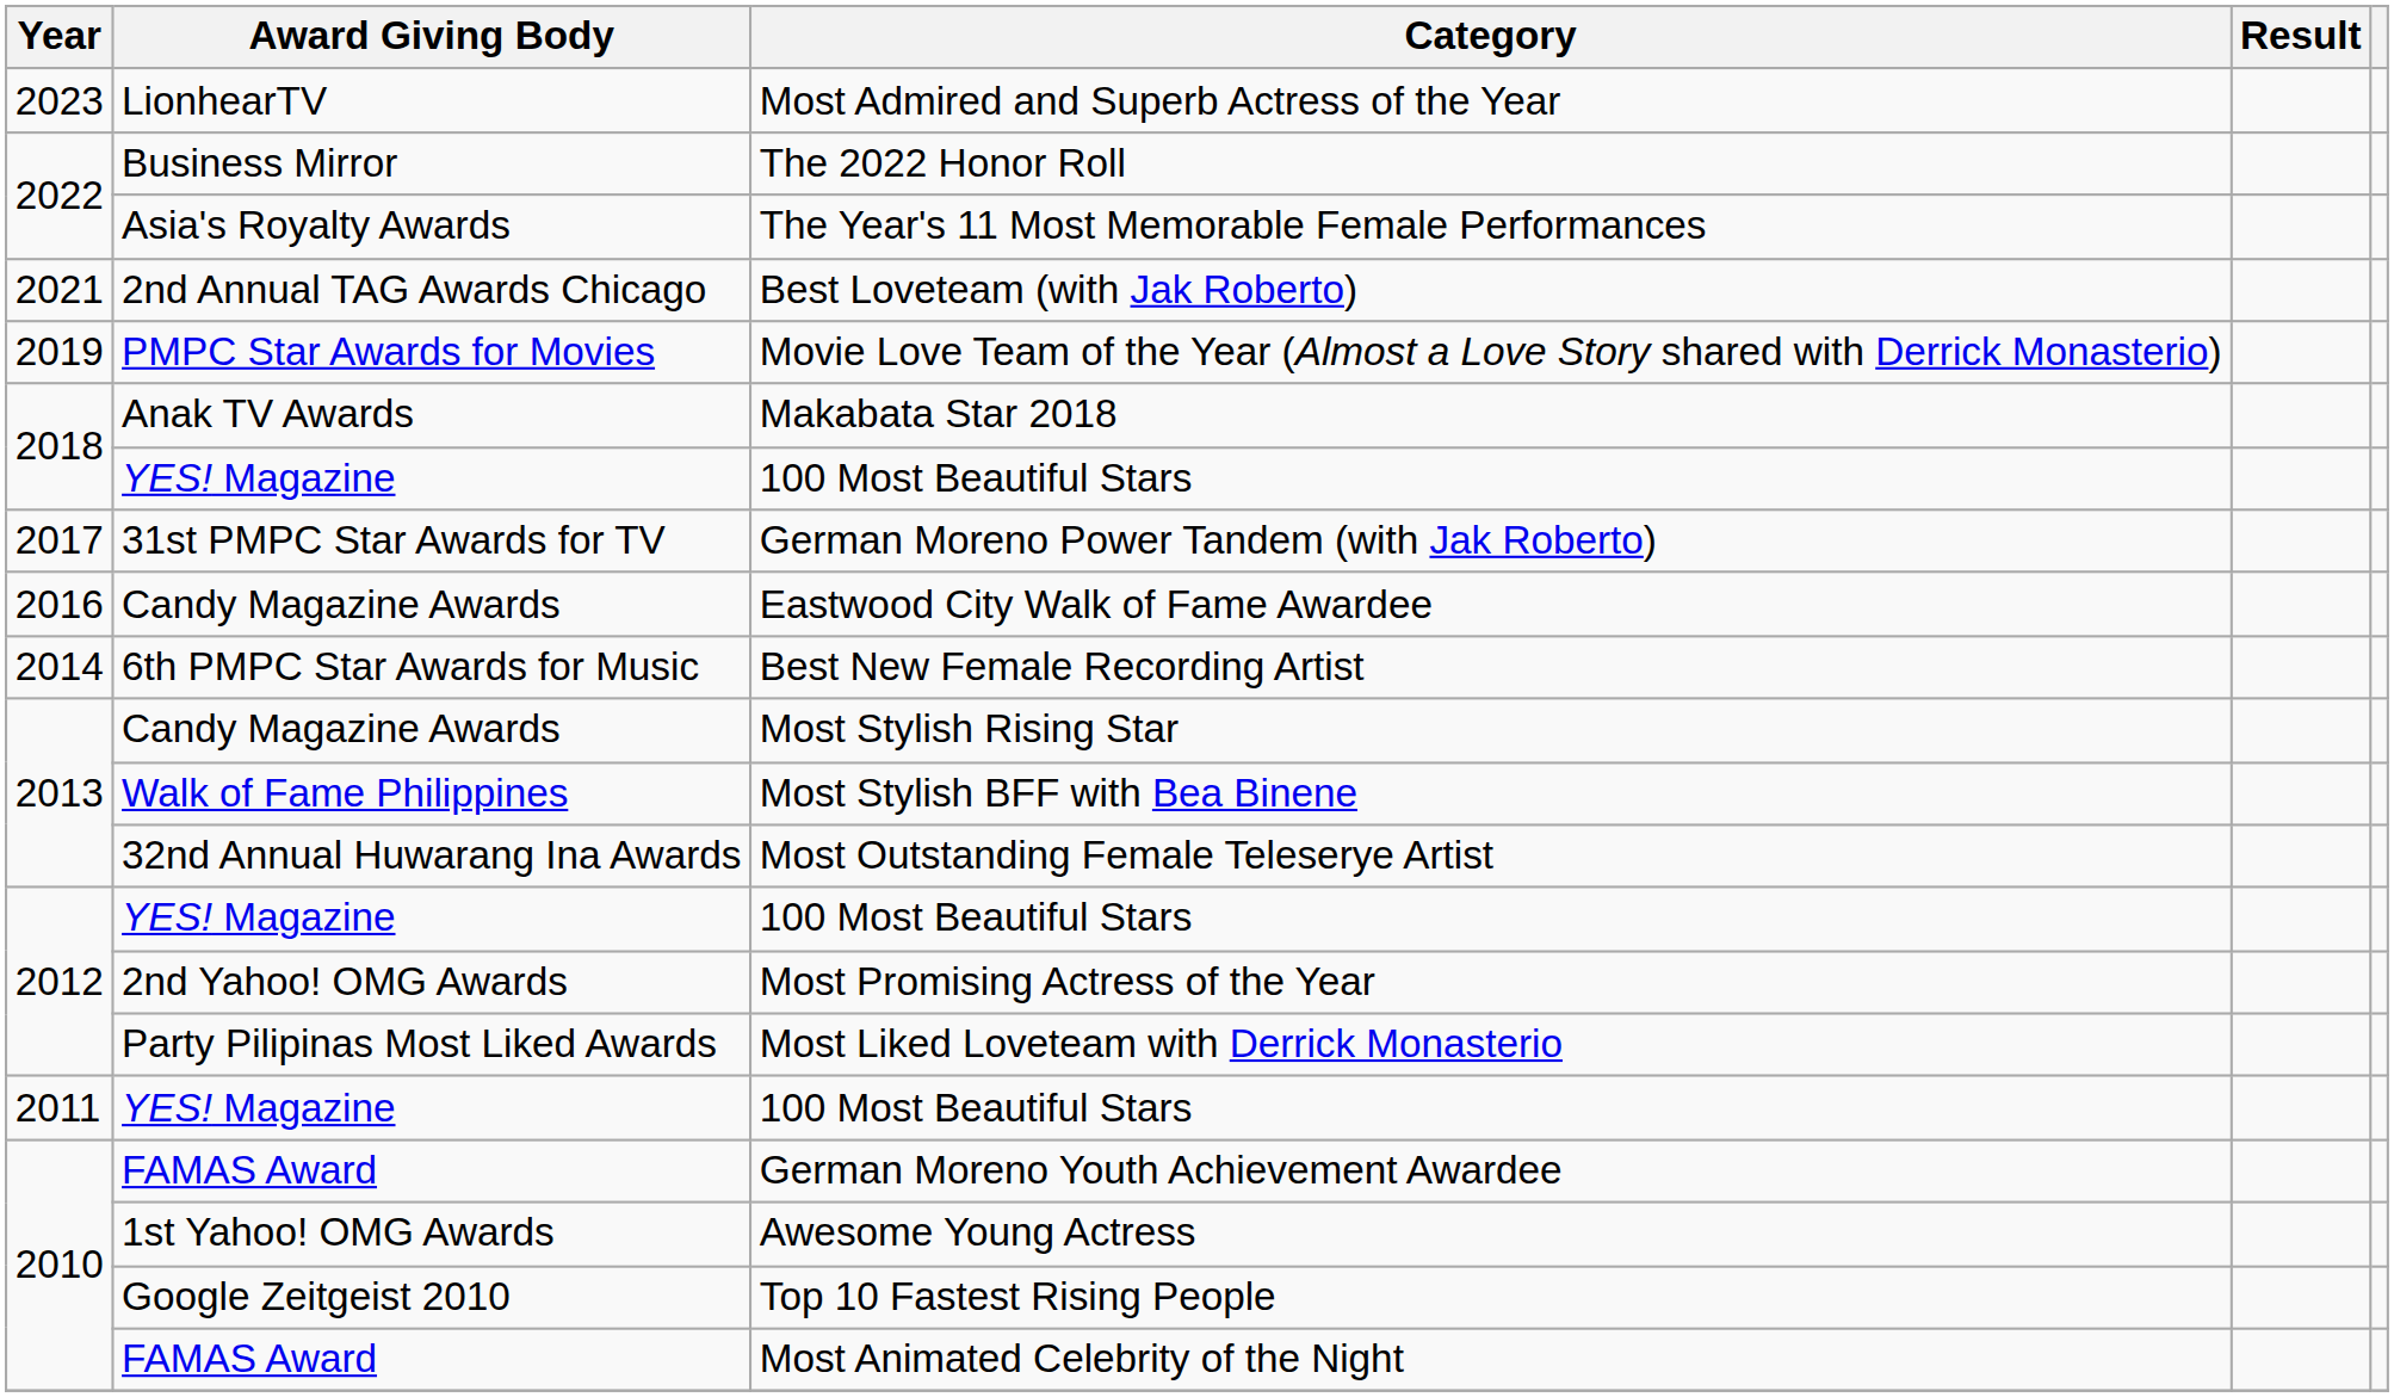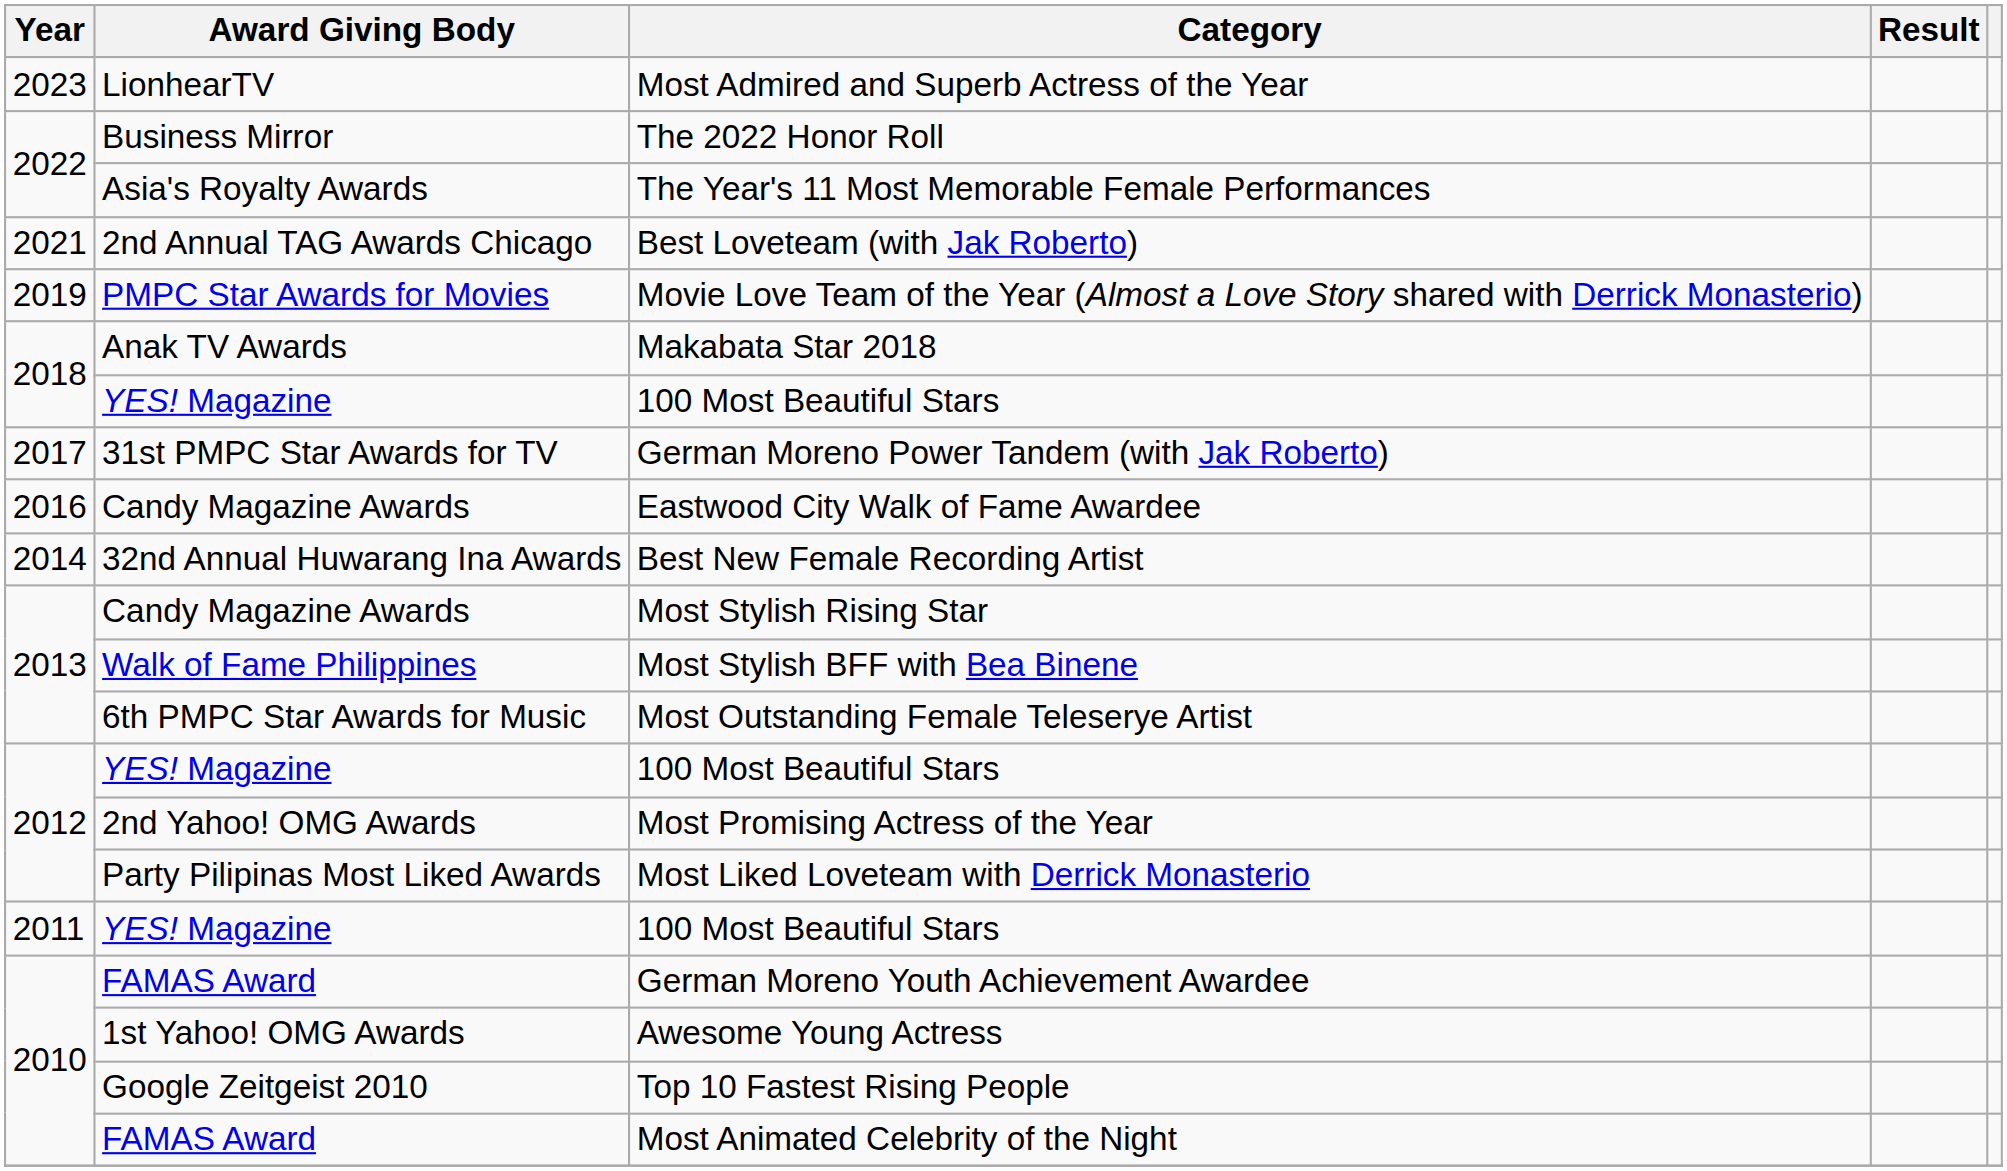Best New Female Recording Artist | Award Giving Body: 6th PMPC Star Awards for Music -> 32nd Annual Huwarang Ina Awards
Most Outstanding Female Teleserye Artist | Award Giving Body: 32nd Annual Huwarang Ina Awards -> 6th PMPC Star Awards for Music
